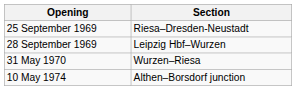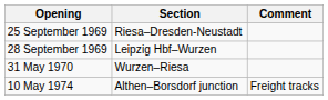+ column: Comment | Freight tracks
